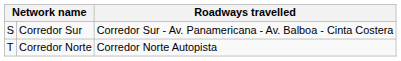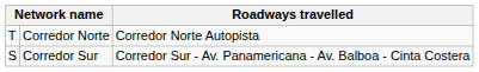rows swapped: Corredor Sur <-> Corredor Norte
